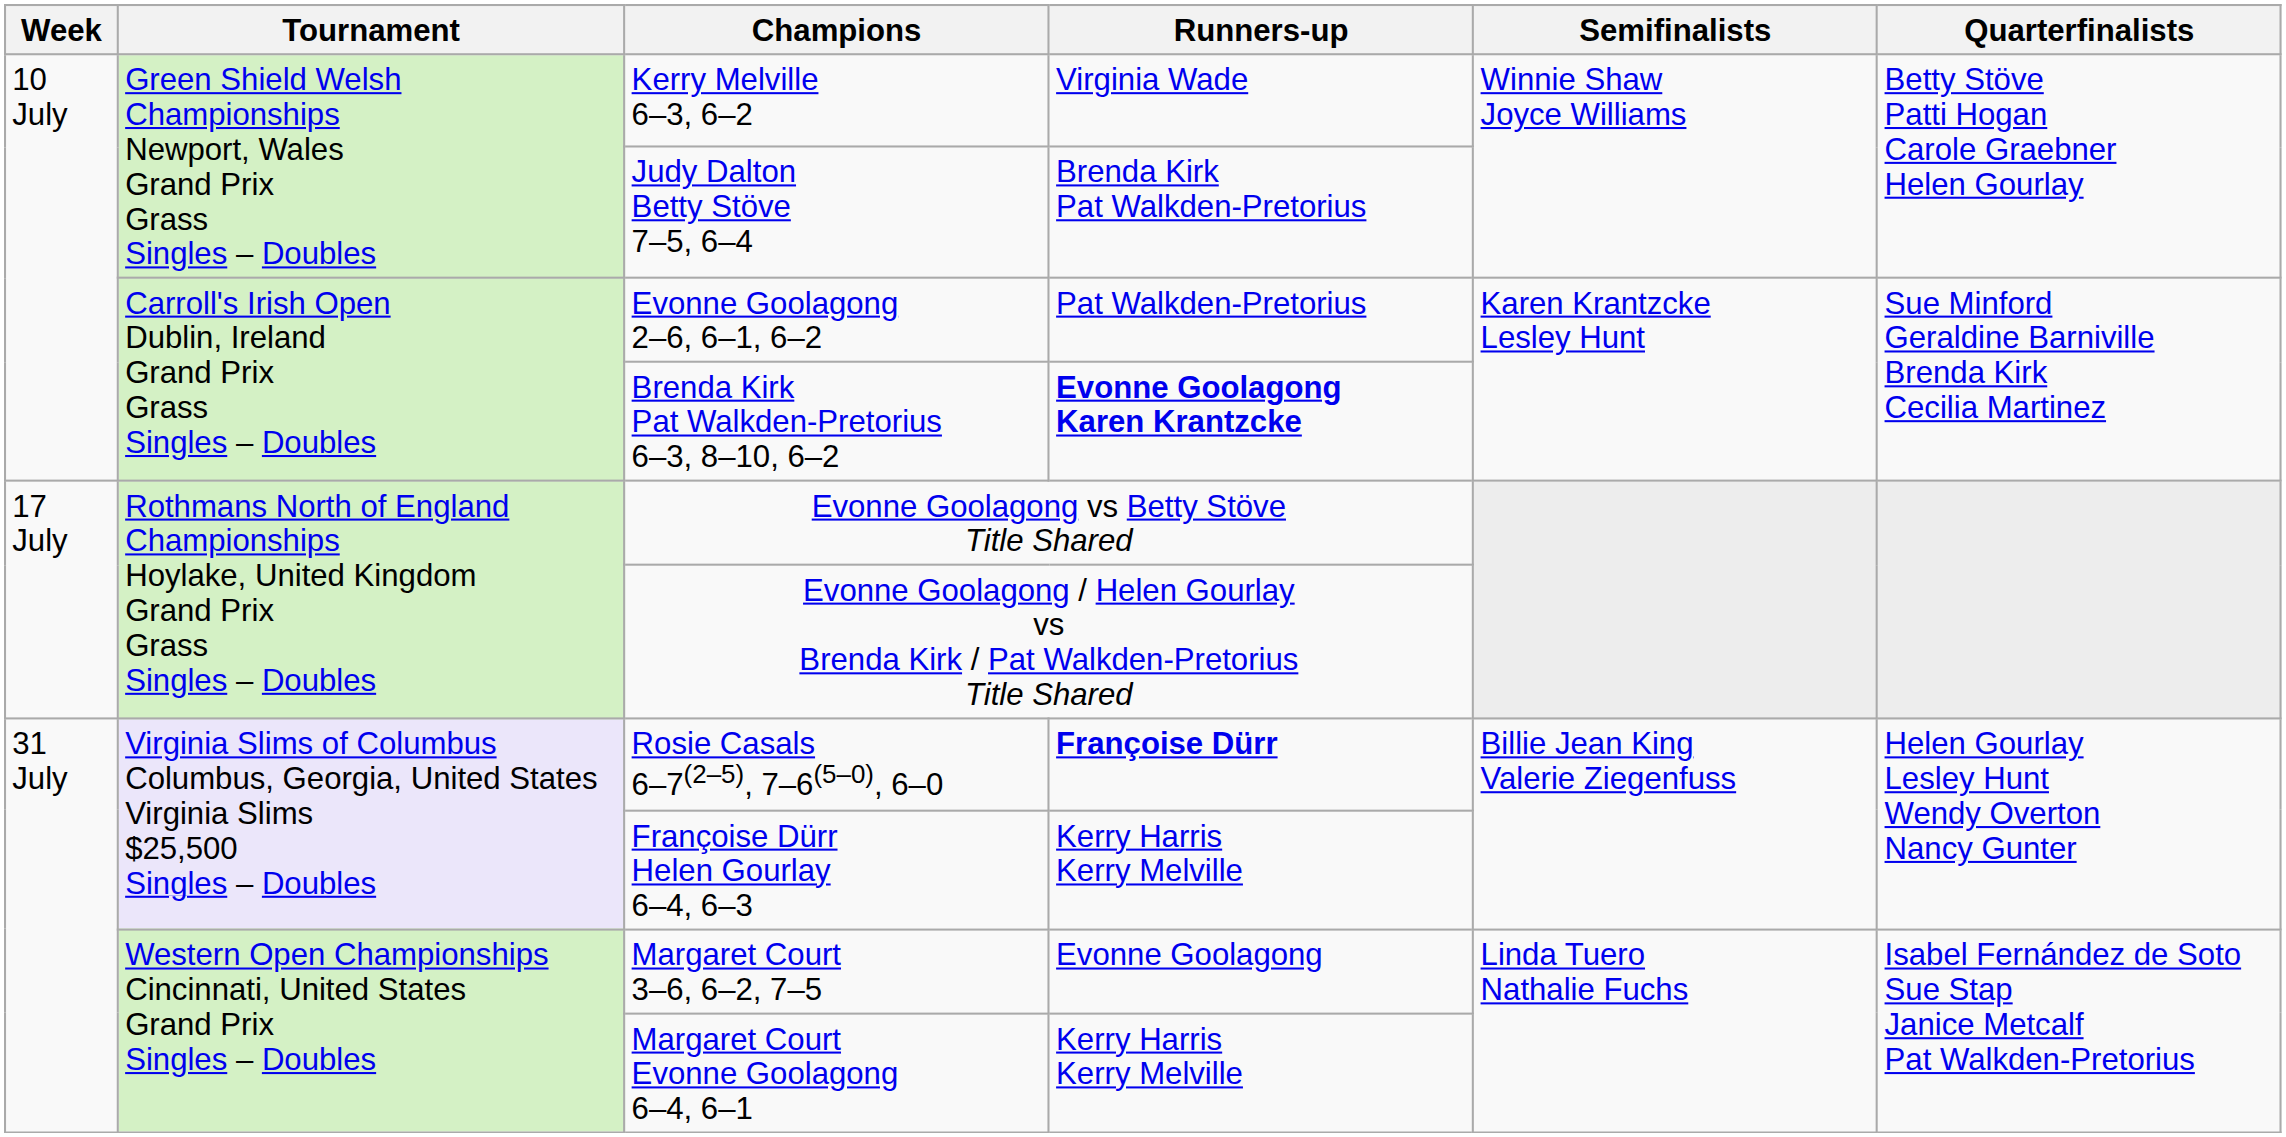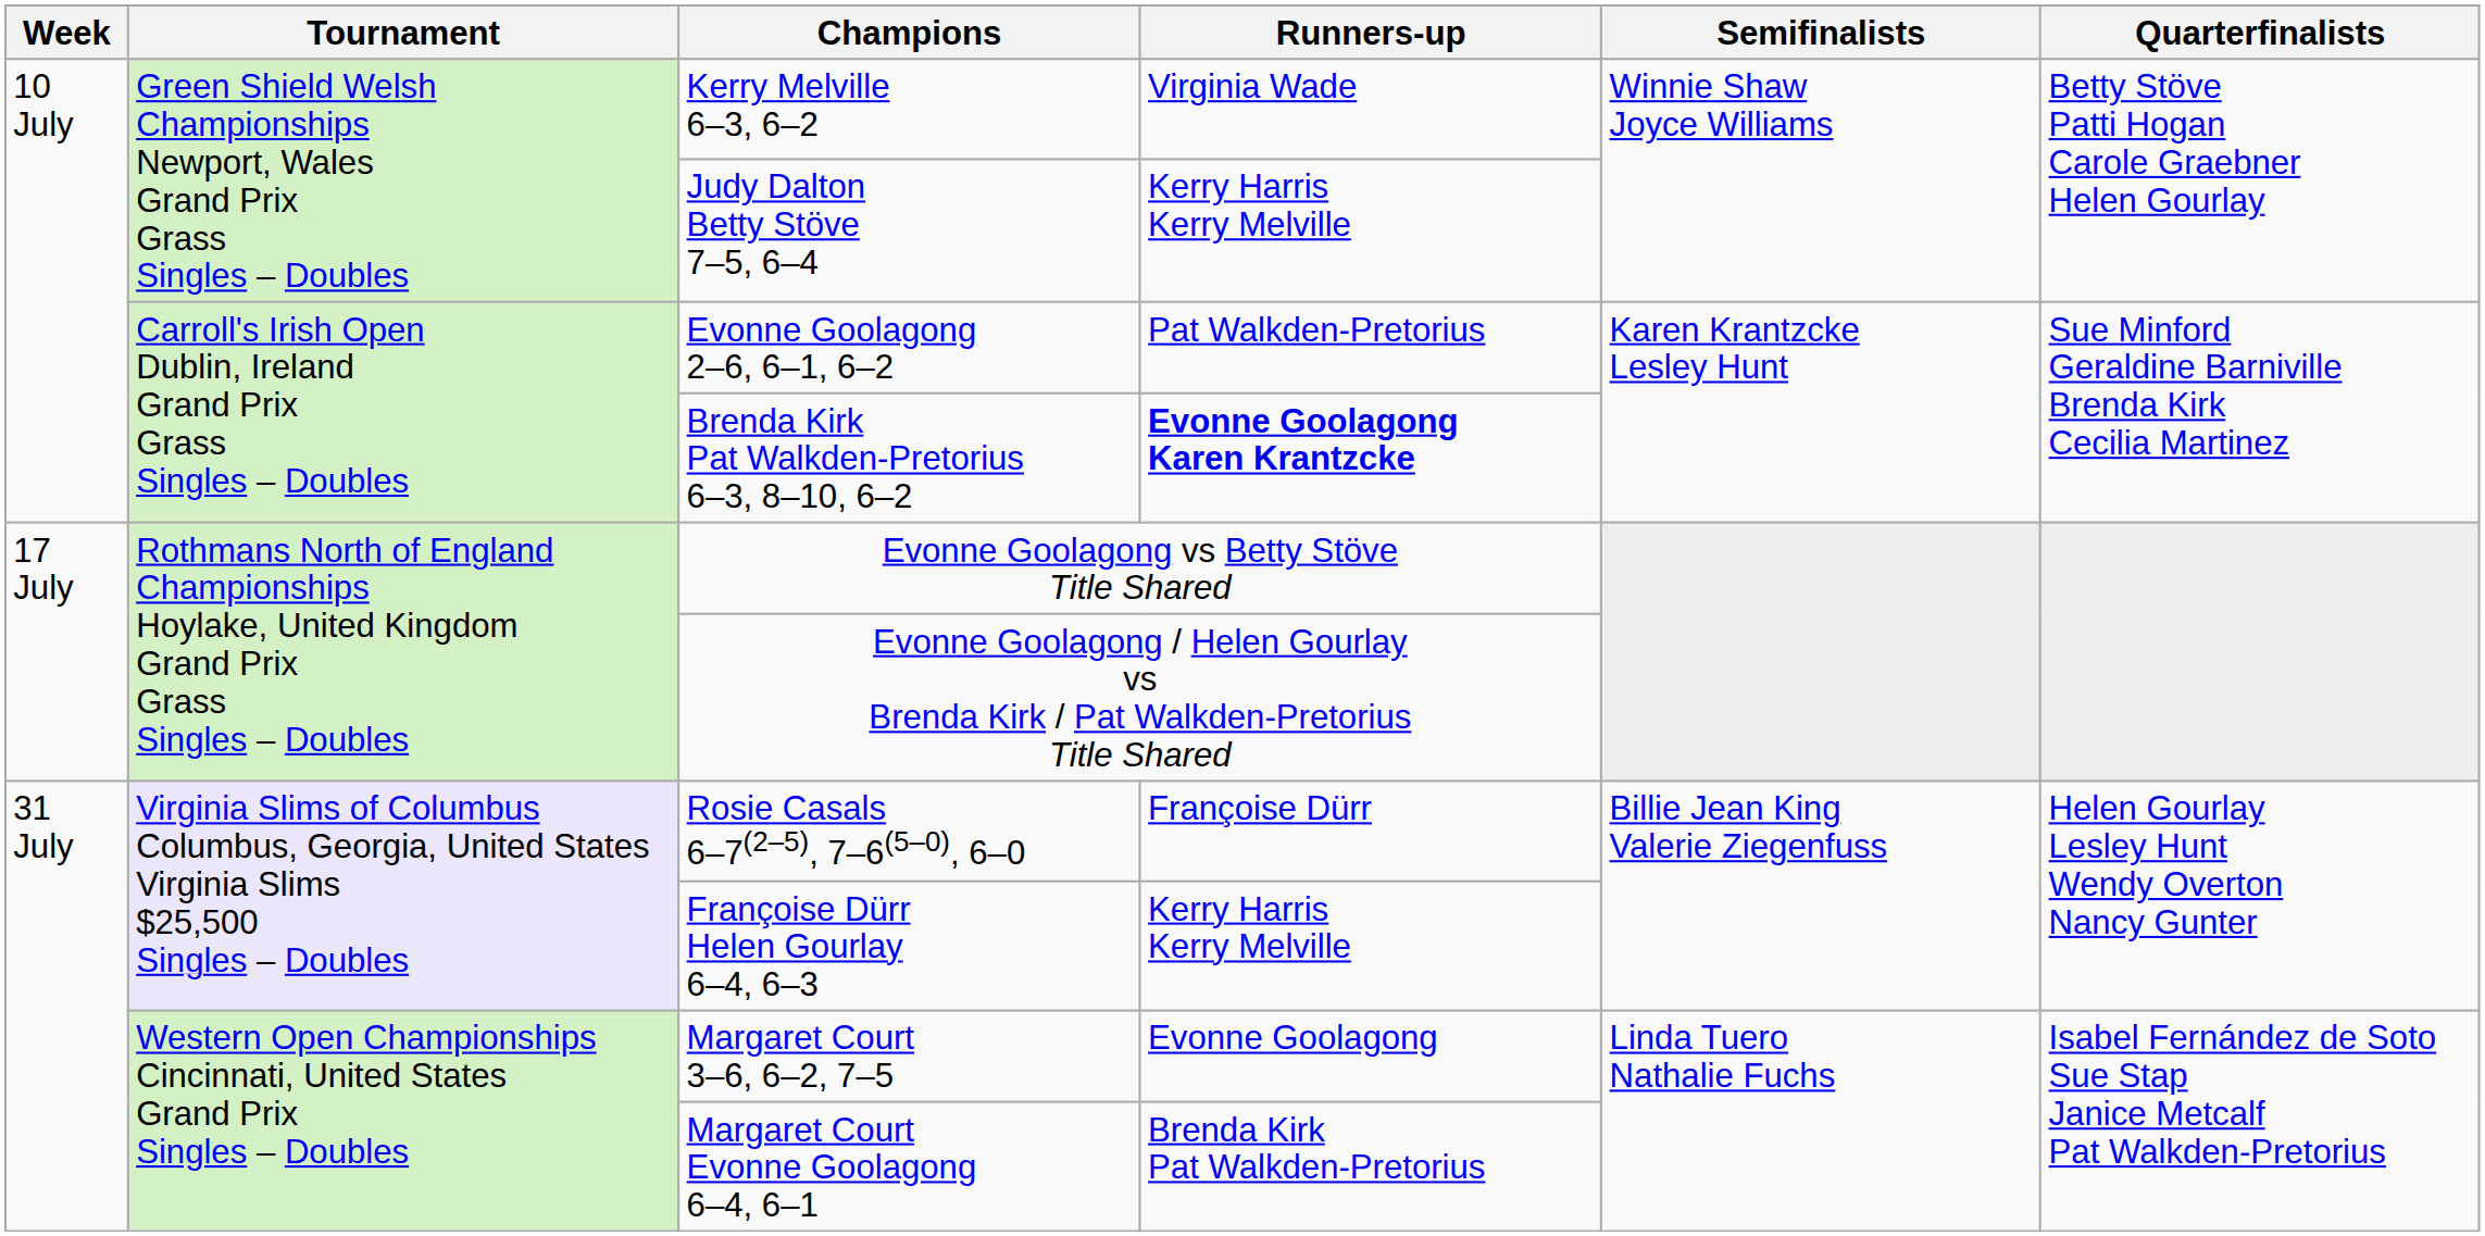Judy Dalton Betty Stöve 7–5, 6–4 | Runners-up: Brenda Kirk Pat Walkden-Pretorius -> Kerry Harris Kerry Melville
Rosie Casals 6–7(2–5), 7–6(5–0), 6–0 | Runners-up: bold -> normal
Margaret Court Evonne Goolagong 6–4, 6–1 | Runners-up: Kerry Harris Kerry Melville -> Brenda Kirk Pat Walkden-Pretorius
